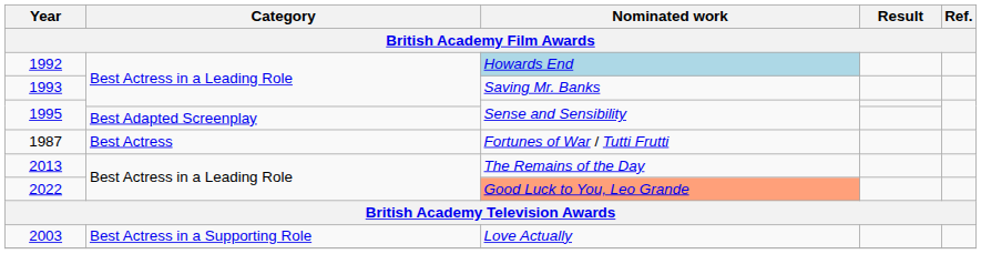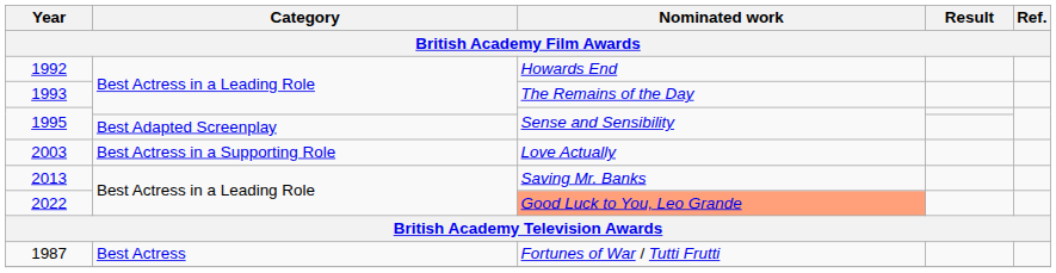1992 | Nominated work: lightblue background -> no background
1993 | Nominated work: Saving Mr. Banks -> The Remains of the Day
rows swapped: 2003 <-> 1987
2013 | Nominated work: The Remains of the Day -> Saving Mr. Banks
